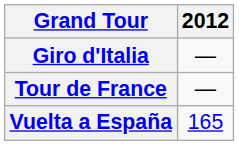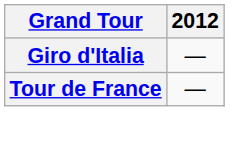- row: Vuelta a España | 165
